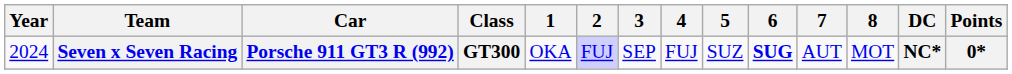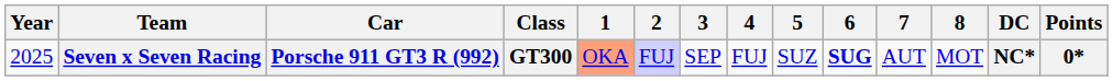Seven x Seven Racing | Year: 2024 -> 2025
Seven x Seven Racing | 1: no background -> lightsalmon background
